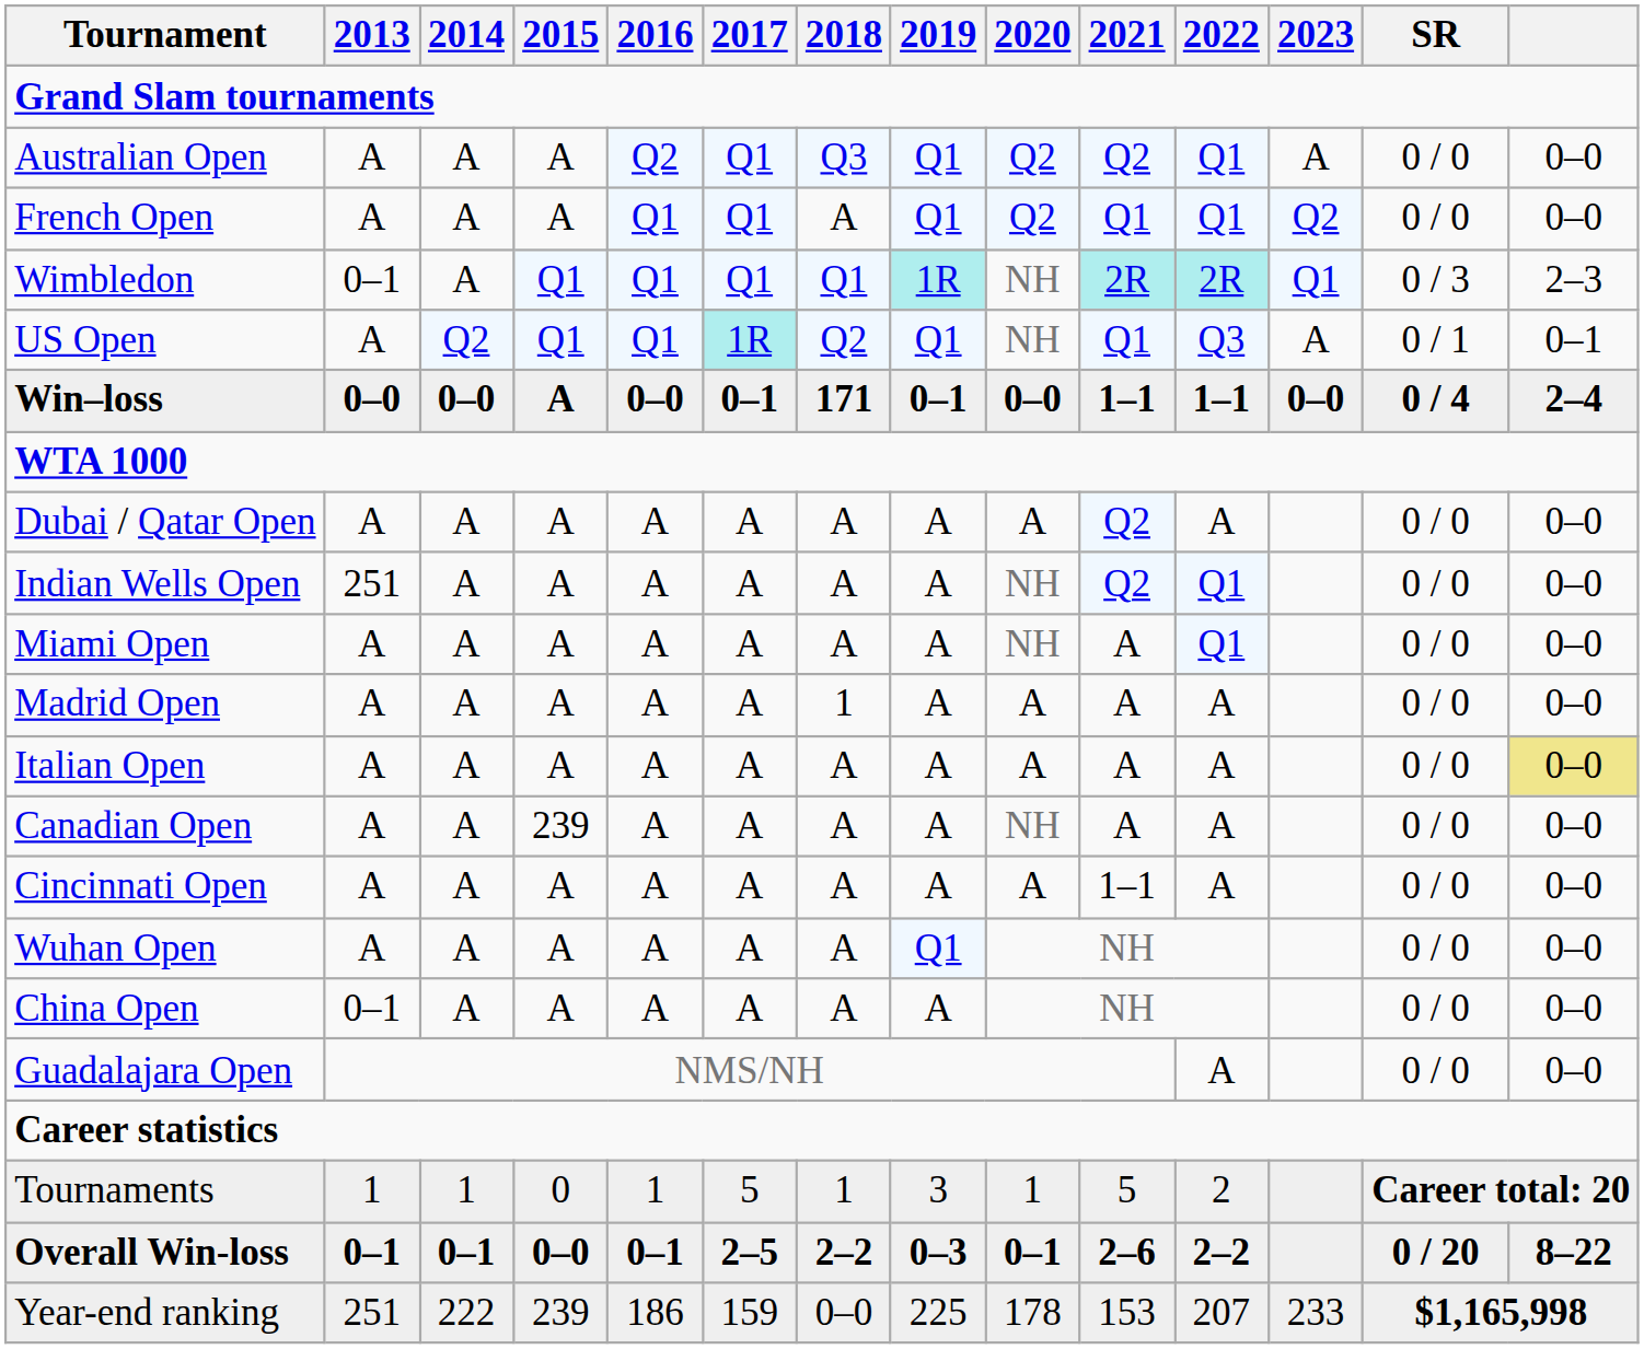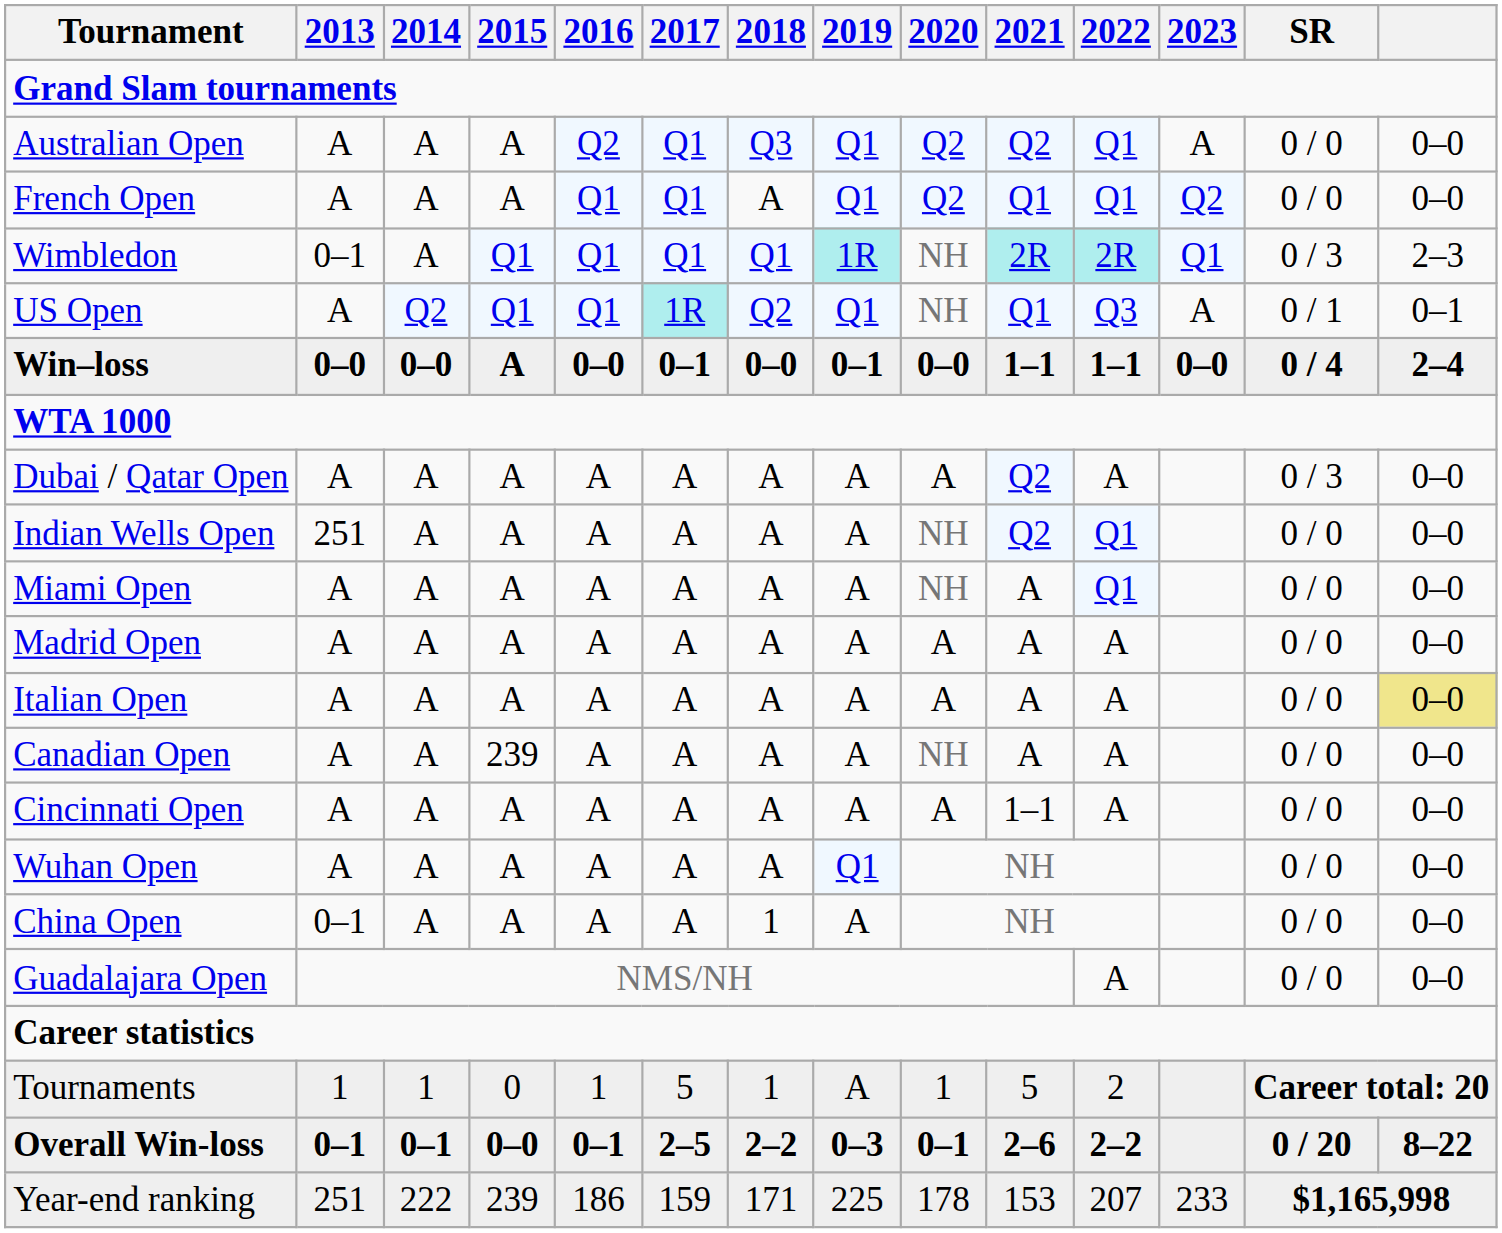Win–loss | 2018: 171 -> 0–0
Dubai / Qatar Open | SR: 0 / 0 -> 0 / 3
Madrid Open | 2018: 1 -> A
China Open | 2018: A -> 1
Tournaments | 2019: 3 -> A
Year-end ranking | 2018: 0–0 -> 171
